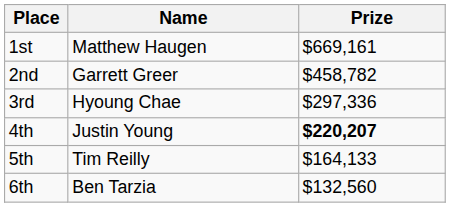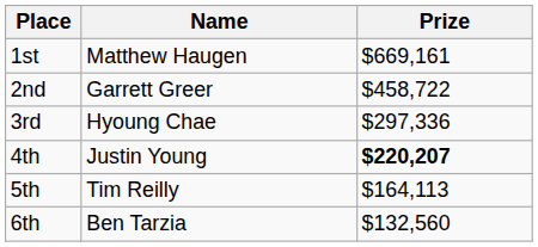2nd | Prize: $458,782 -> $458,722
5th | Prize: $164,133 -> $164,113
